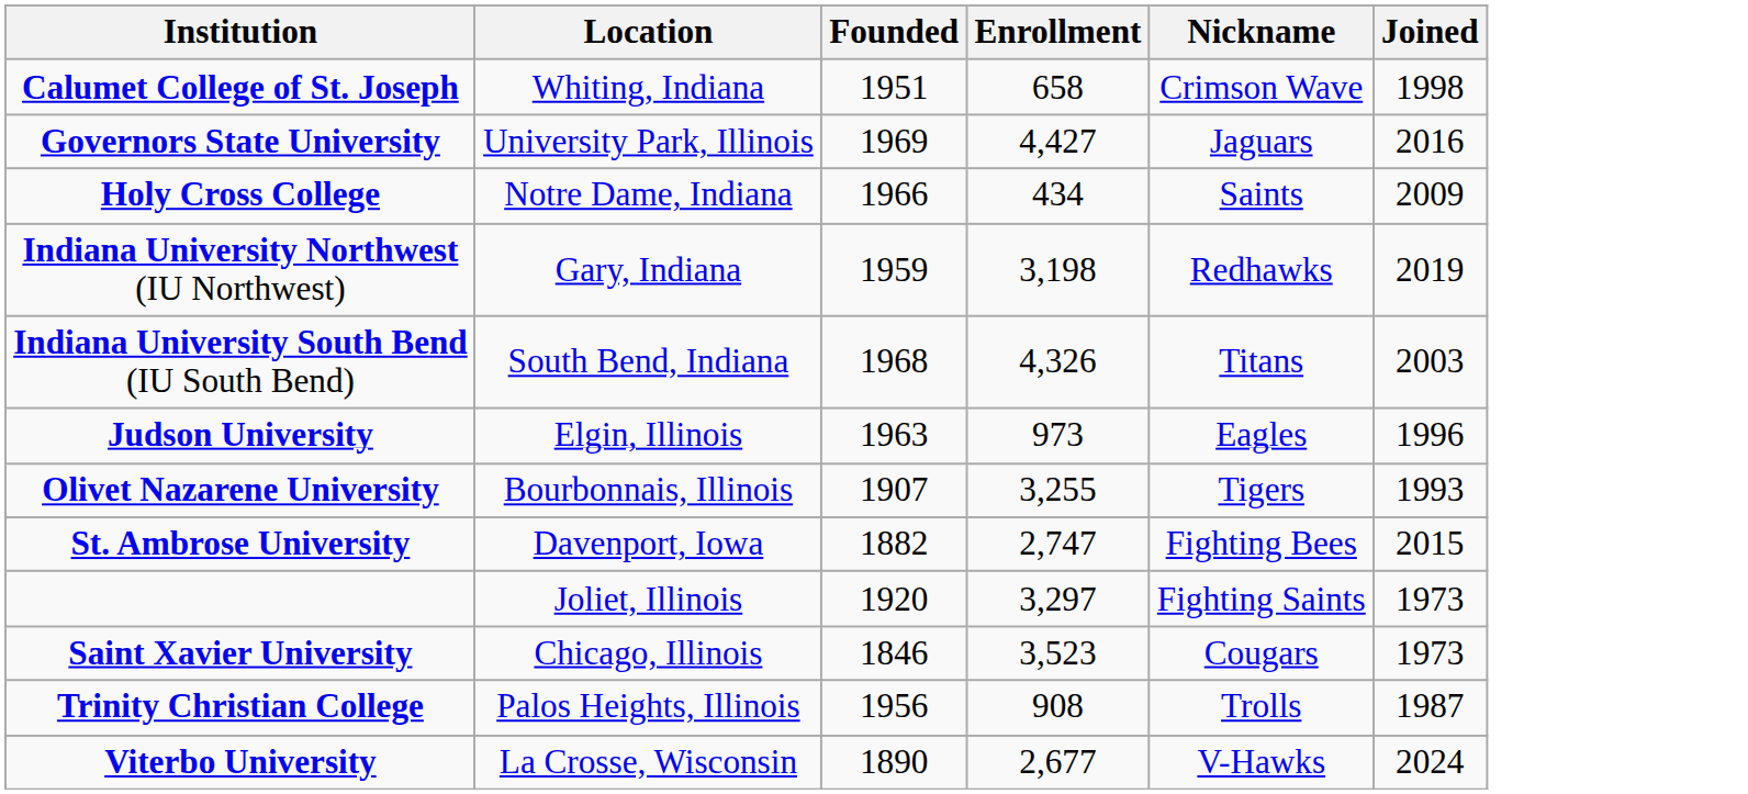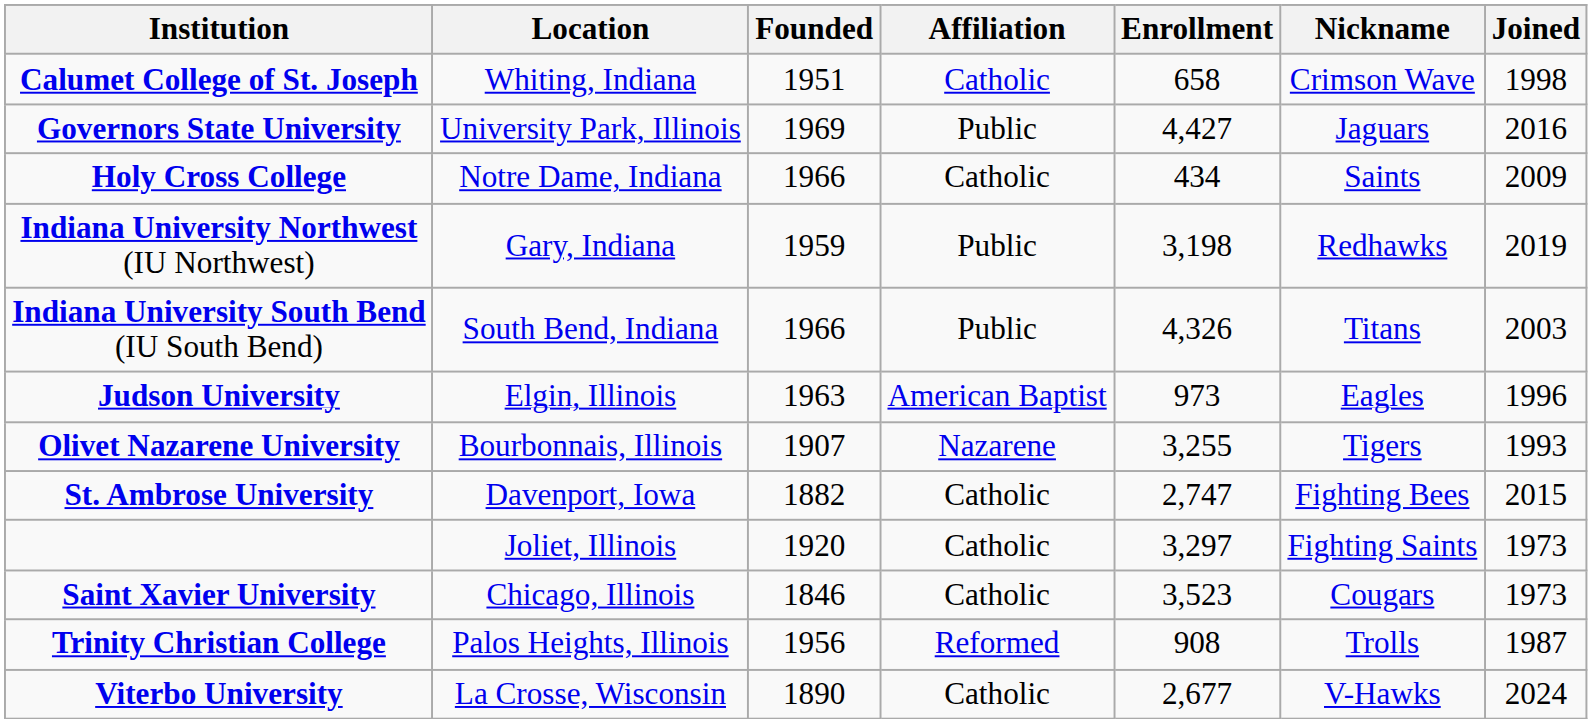+ column: Affiliation | Catholic | Public | Catholic | Public | Public | American Baptist | Nazarene | Catholic | Catholic | Catholic | Reformed | Catholic
Indiana University South Bend (IU South Bend) | Founded: 1968 -> 1966
